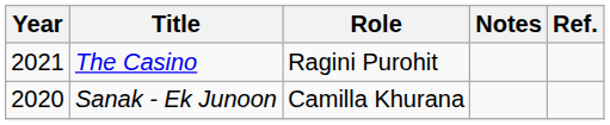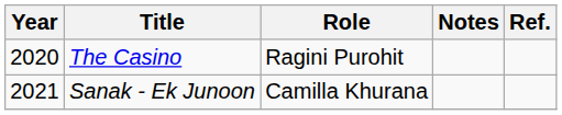The Casino | Year: 2021 -> 2020
Sanak - Ek Junoon | Year: 2020 -> 2021
